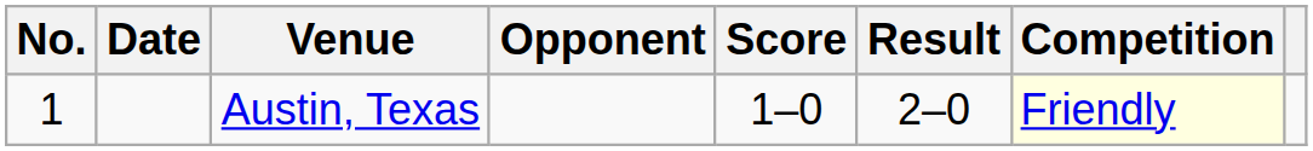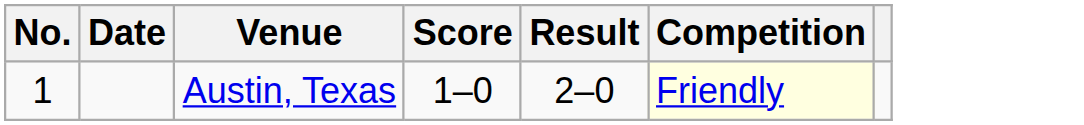- column: Opponent
